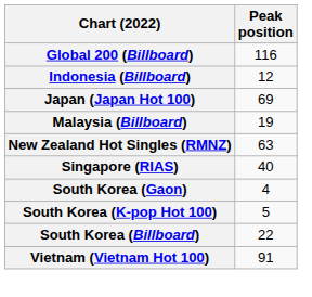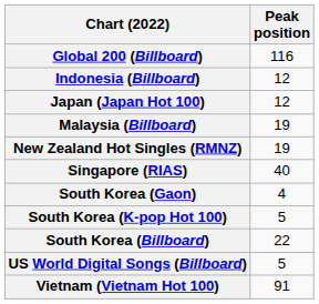Japan (Japan Hot 100) | Peak position: 69 -> 12
New Zealand Hot Singles (RMNZ) | Peak position: 63 -> 19
+ row: US World Digital Songs (Billboard) | 5
